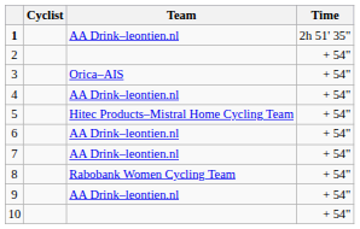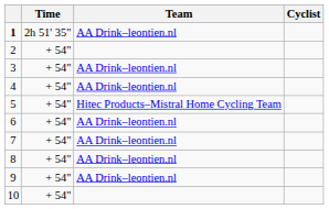columns swapped: Cyclist <-> Time
3 | Team: Orica–AIS -> AA Drink–leontien.nl
8 | Team: Rabobank Women Cycling Team -> AA Drink–leontien.nl
